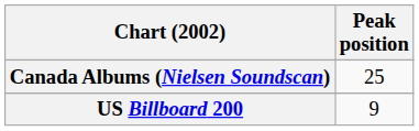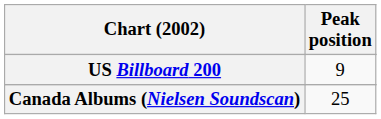rows swapped: Canada Albums (Nielsen Soundscan) <-> US Billboard 200
